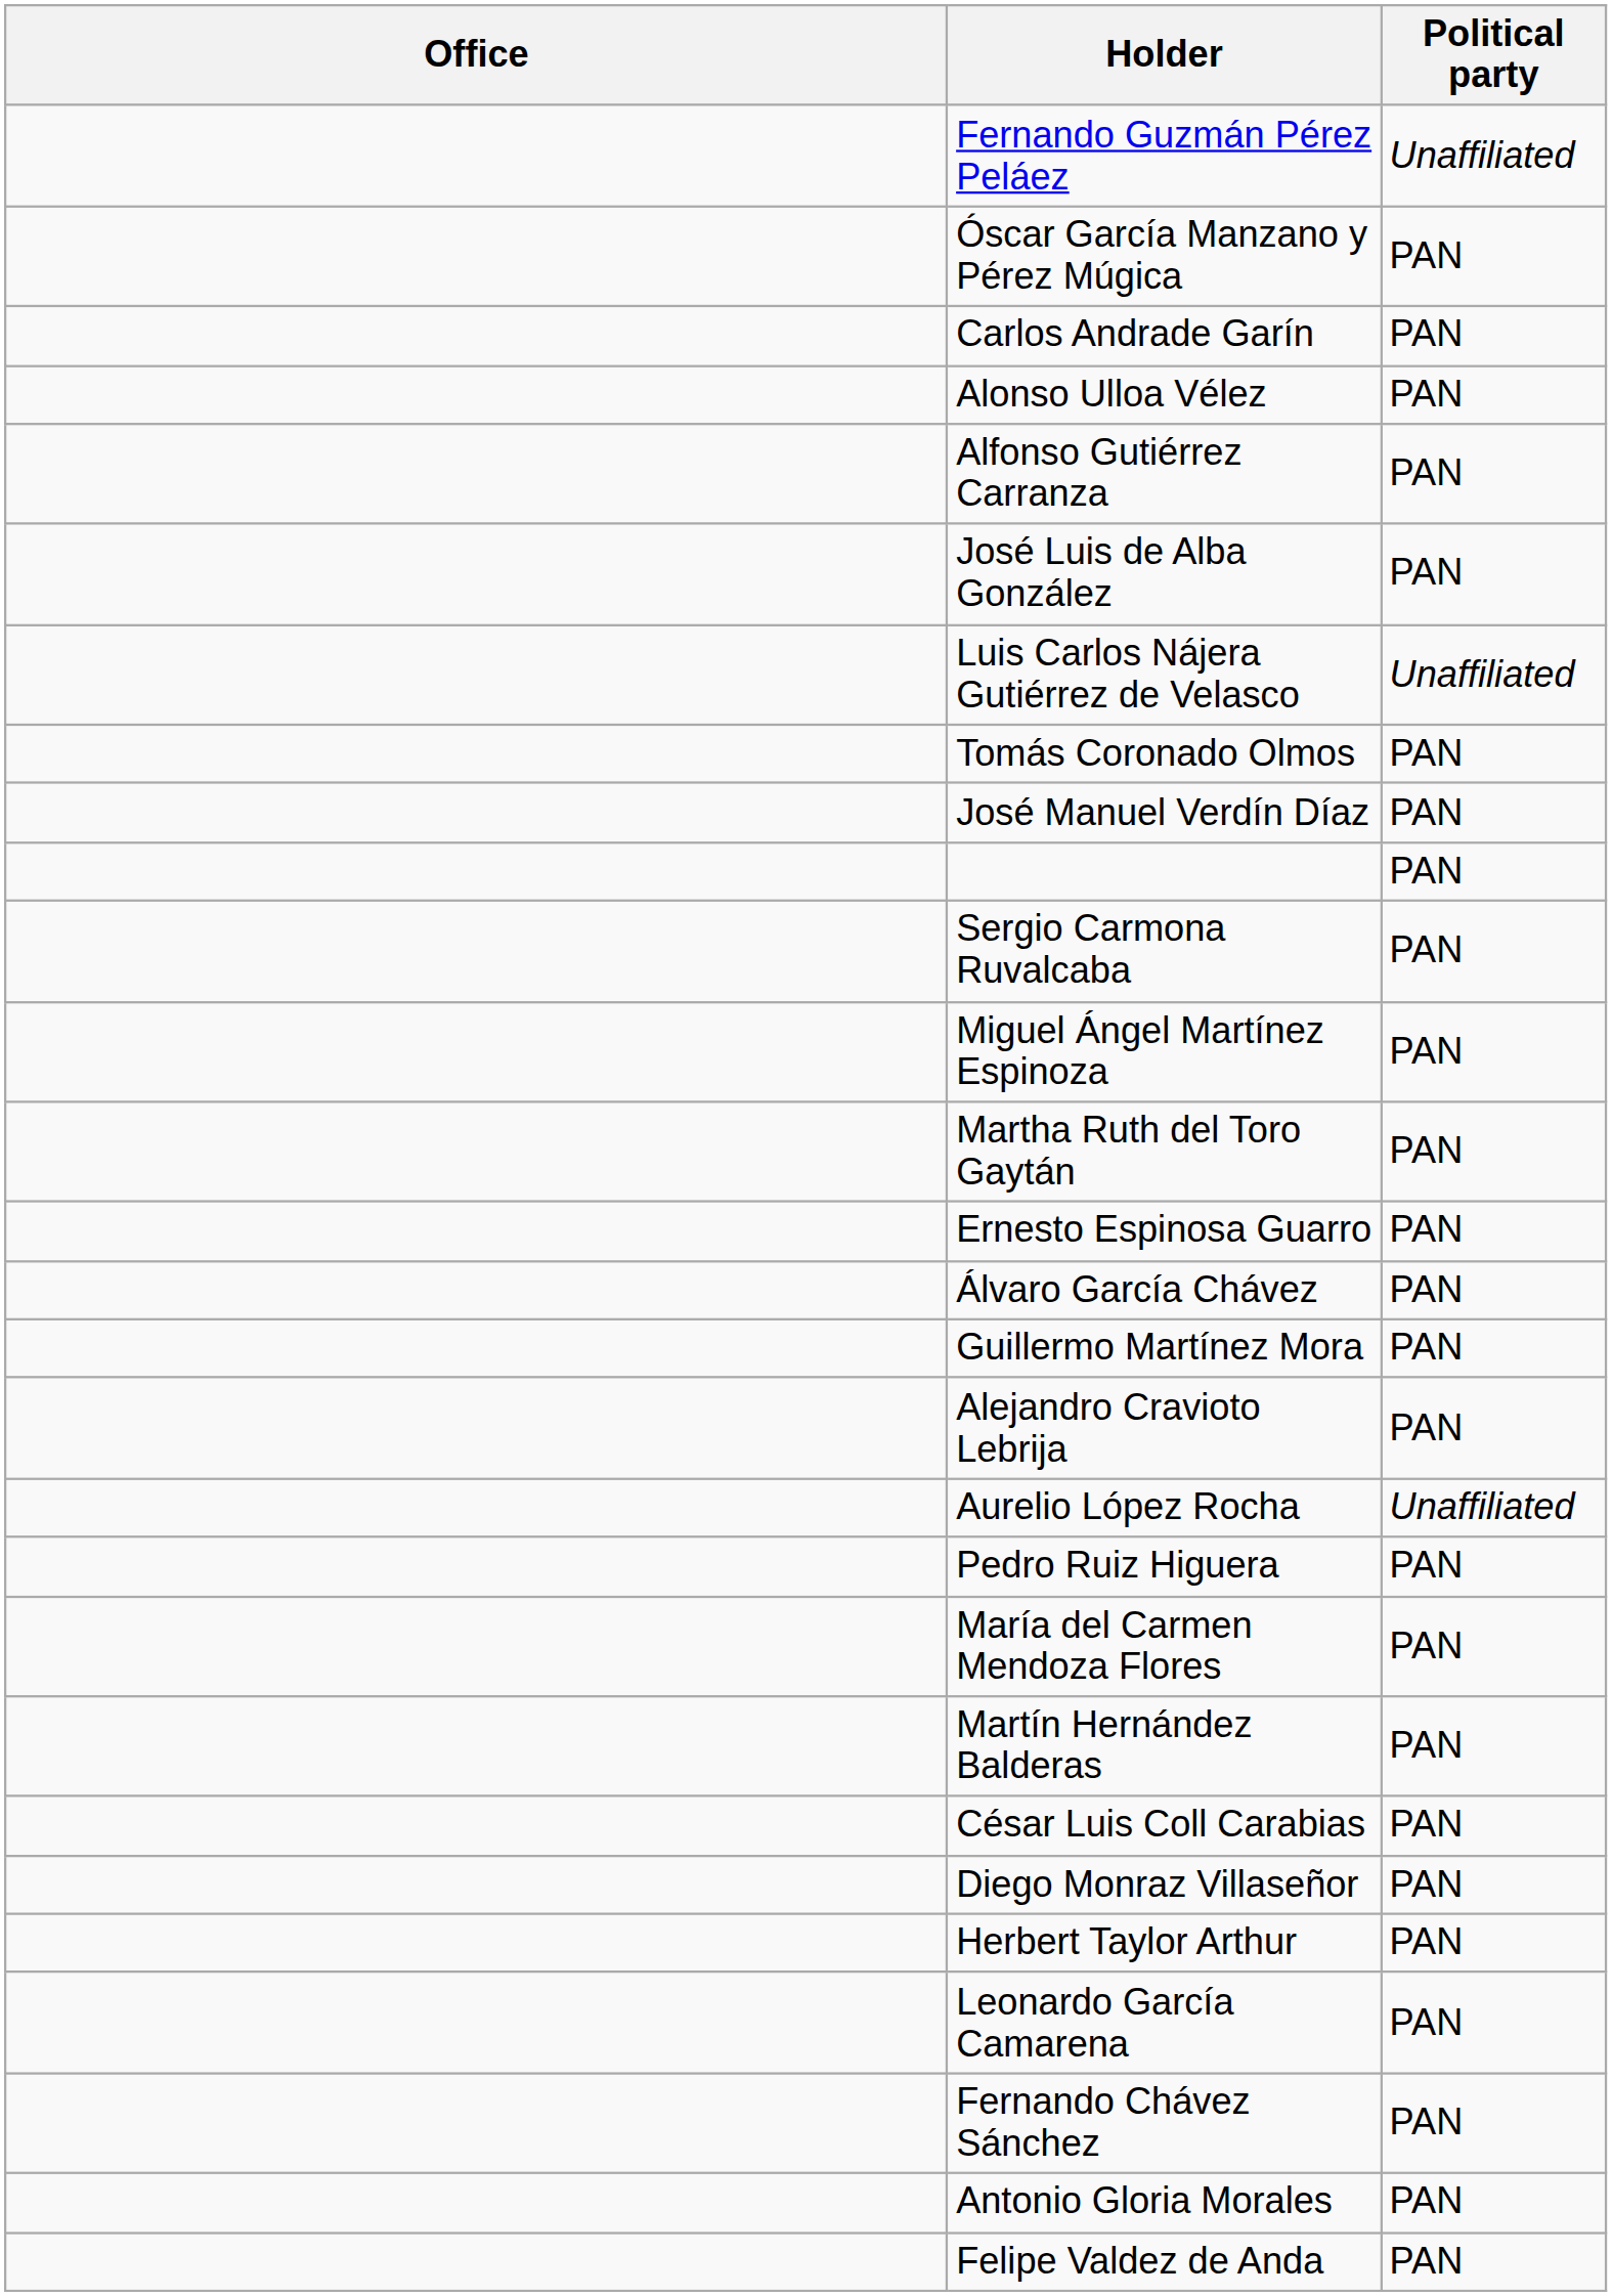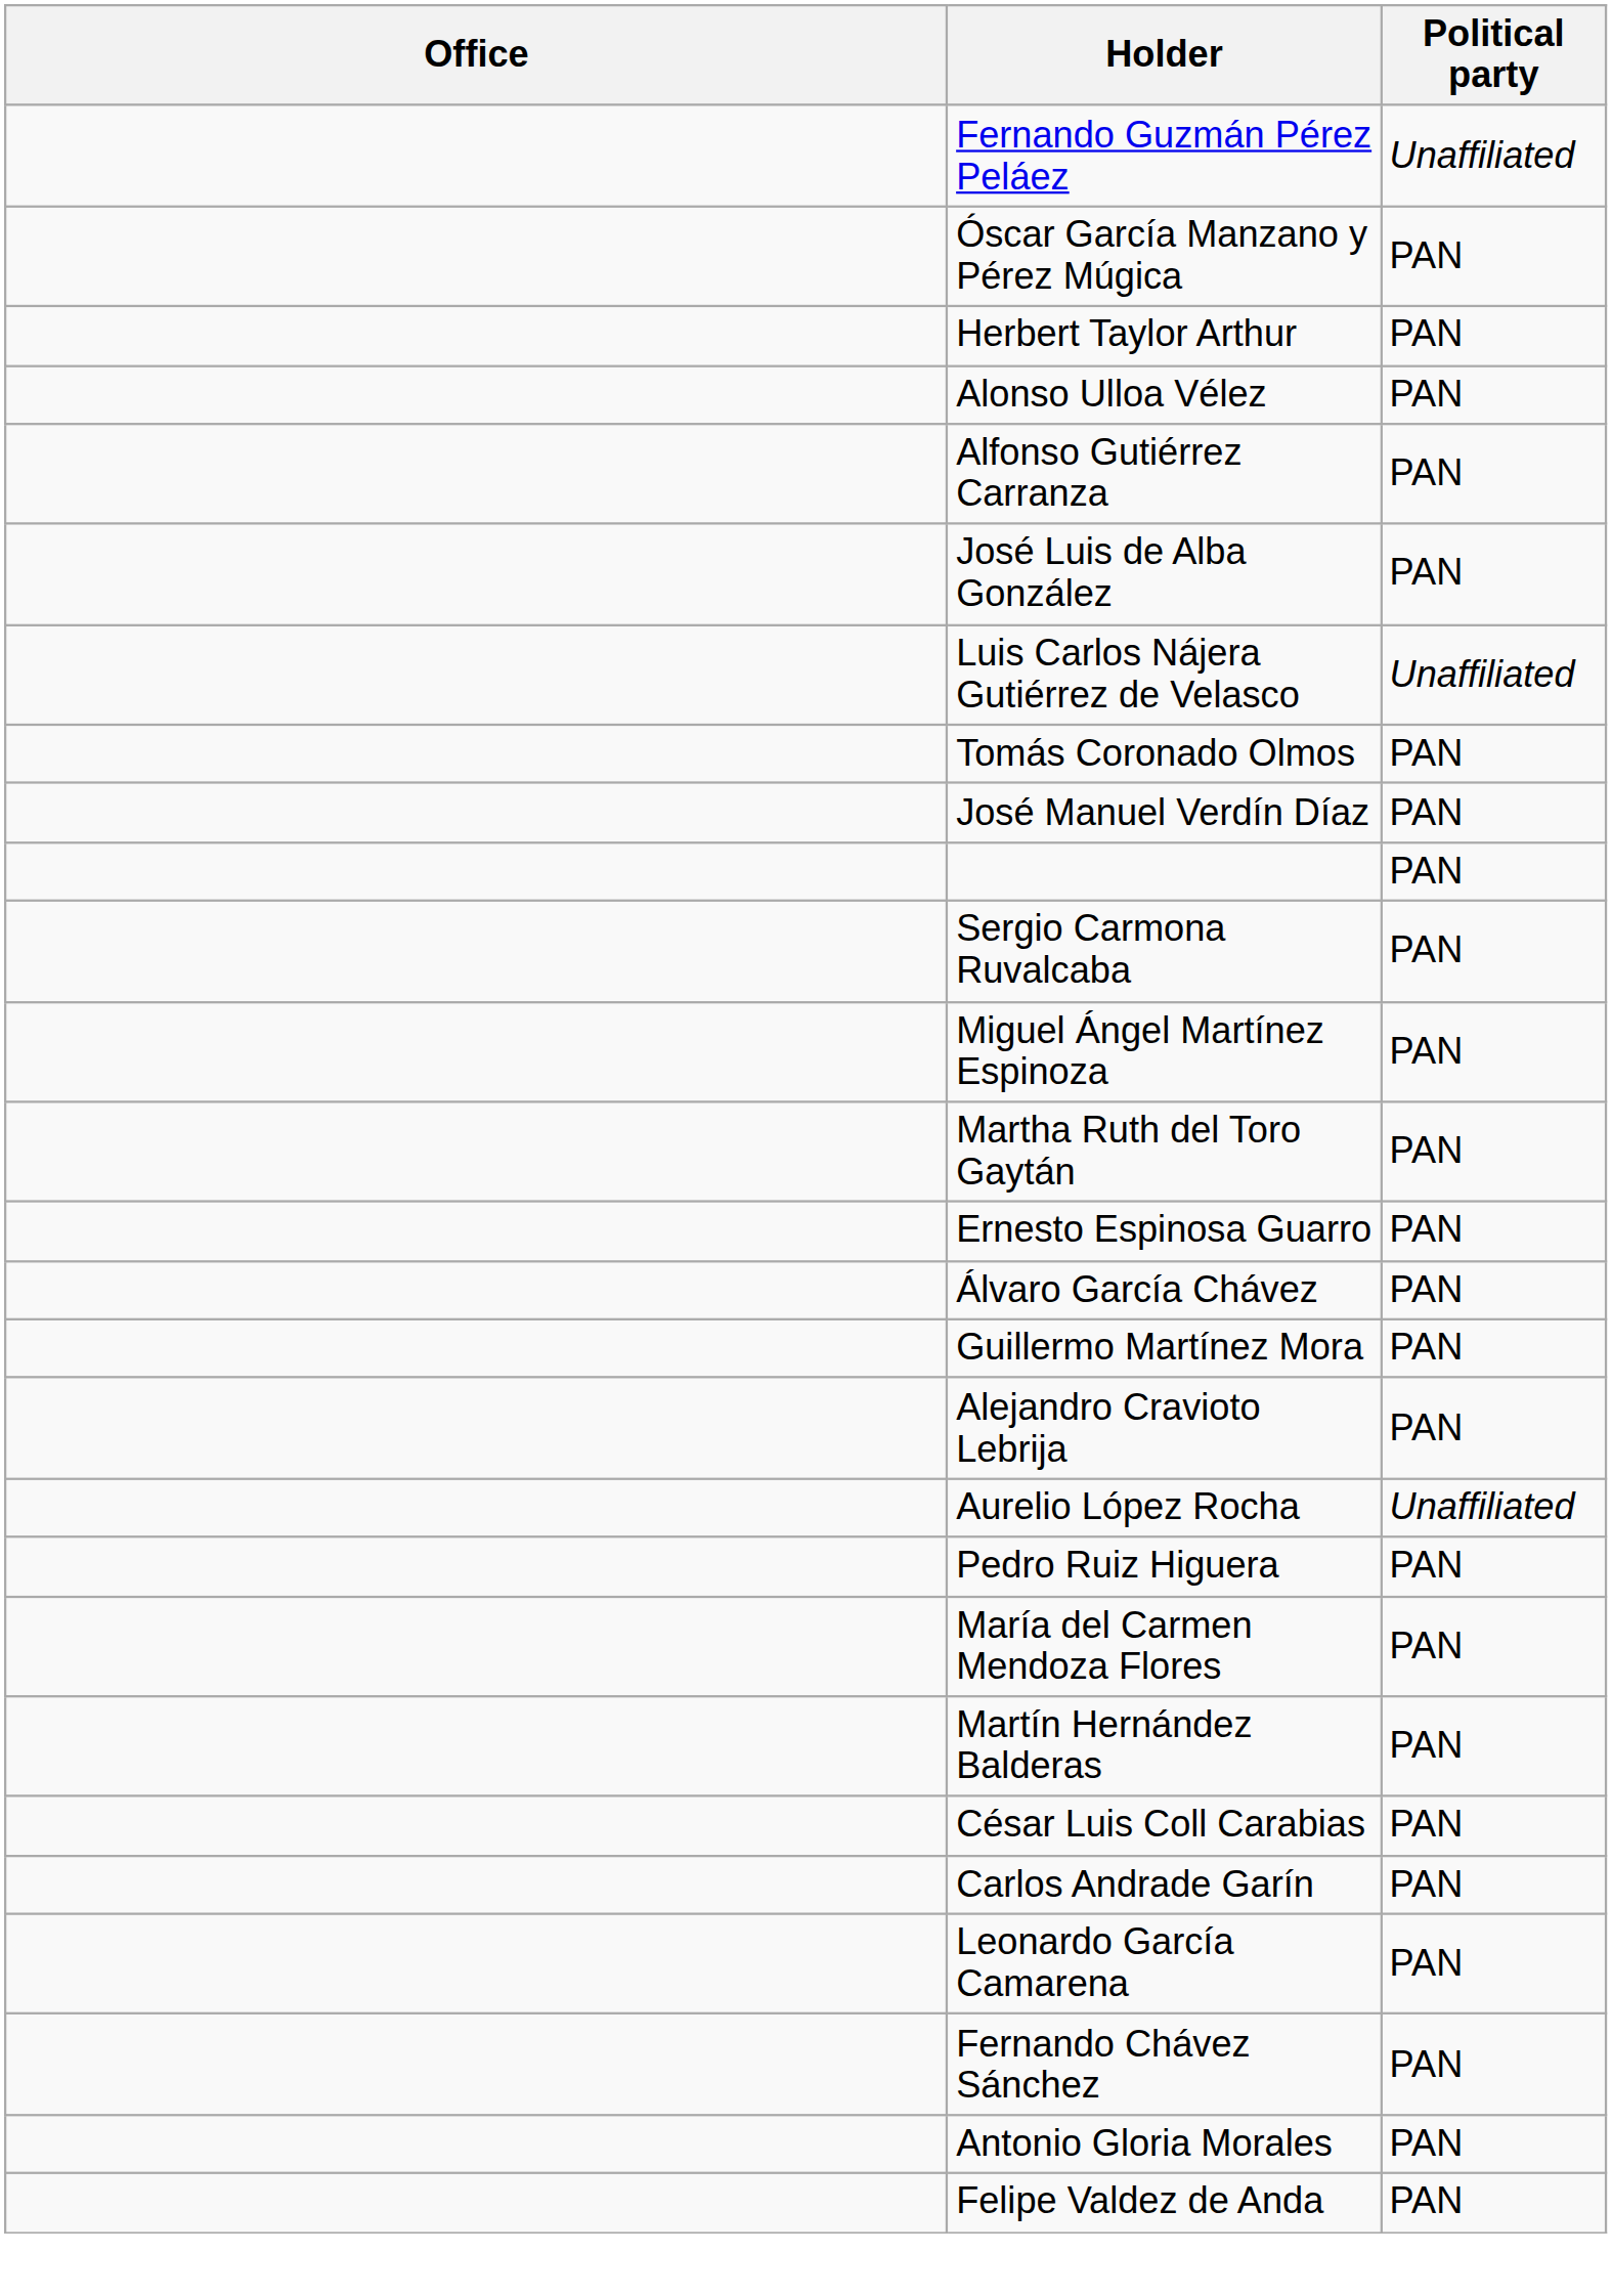rows swapped: Herbert Taylor Arthur <-> Carlos Andrade Garín
- row: Diego Monraz Villaseñor | PAN
